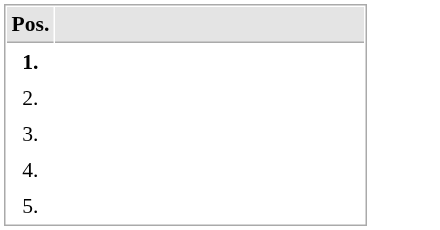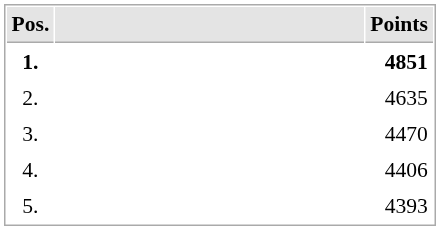+ column: Points | 4851 | 4635 | 4470 | 4406 | 4393
